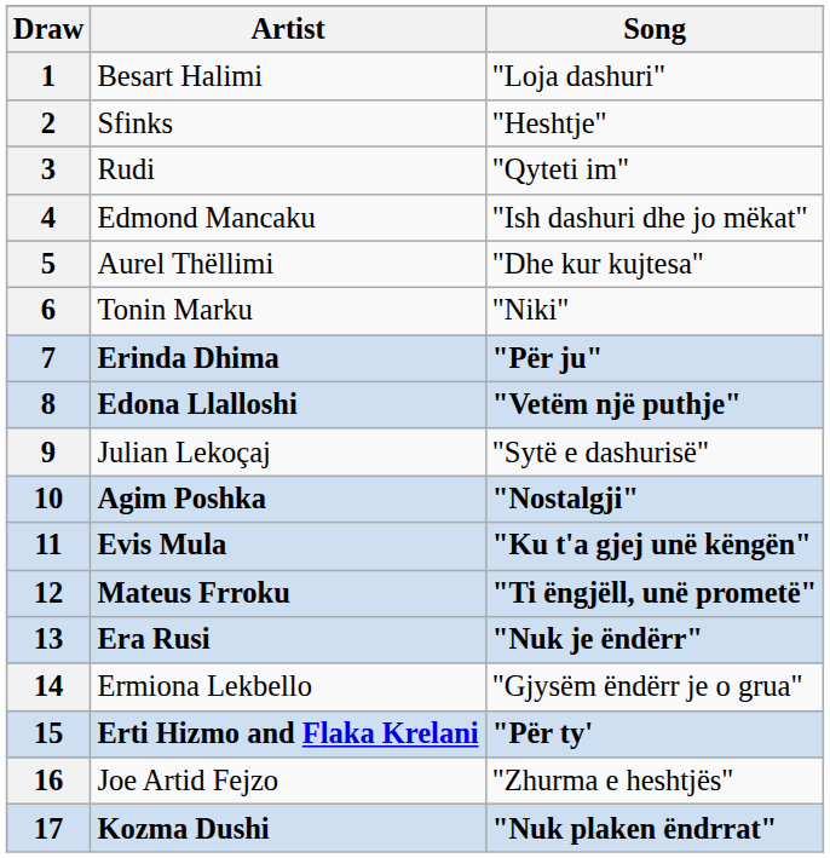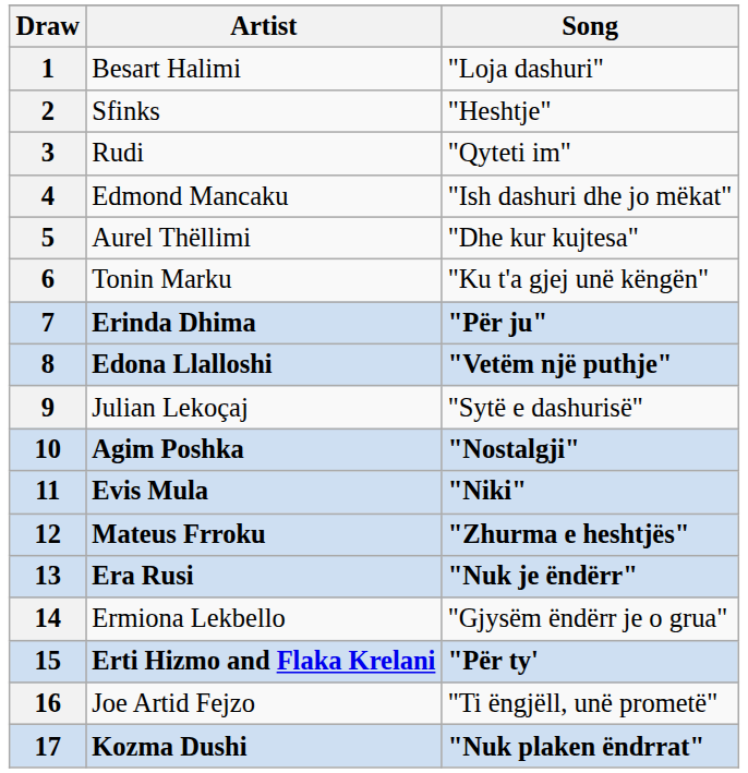6 | Song: "Niki" -> "Ku t'a gjej unë këngën"
11 | Song: "Ku t'a gjej unë këngën" -> "Niki"
12 | Song: "Ti ëngjëll, unë prometë" -> "Zhurma e heshtjës"
16 | Song: "Zhurma e heshtjës" -> "Ti ëngjëll, unë prometë"
